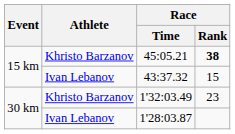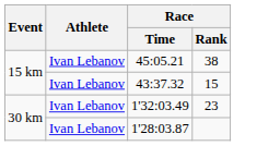45:05.21 | Athlete: Khristo Barzanov -> Ivan Lebanov
45:05.21 | Race / Rank: bold -> normal
1'32:03.49 | Athlete: Khristo Barzanov -> Ivan Lebanov
